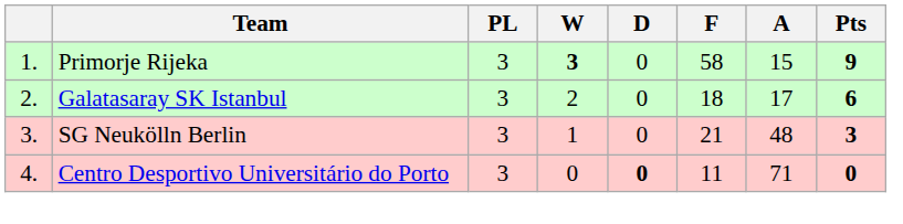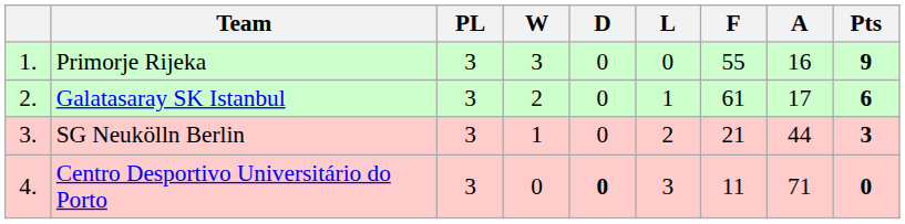+ column: L | 0 | 1 | 2 | 3
Primorje Rijeka | W: bold -> normal
Primorje Rijeka | F: 58 -> 55
Primorje Rijeka | A: 15 -> 16
Galatasaray SK Istanbul | F: 18 -> 61
SG Neukölln Berlin | A: 48 -> 44
